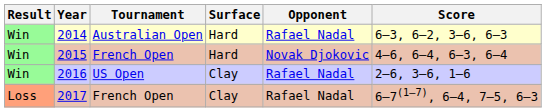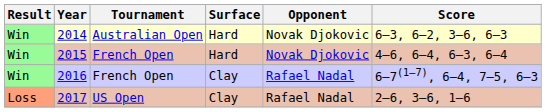2014 | Opponent: Rafael Nadal -> Novak Djokovic
2016 | Tournament: US Open -> French Open
2016 | Score: 2–6, 3–6, 1–6 -> 6–7(1–7), 6–4, 7–5, 6–3
2017 | Tournament: French Open -> US Open
2017 | Score: 6–7(1–7), 6–4, 7–5, 6–3 -> 2–6, 3–6, 1–6
